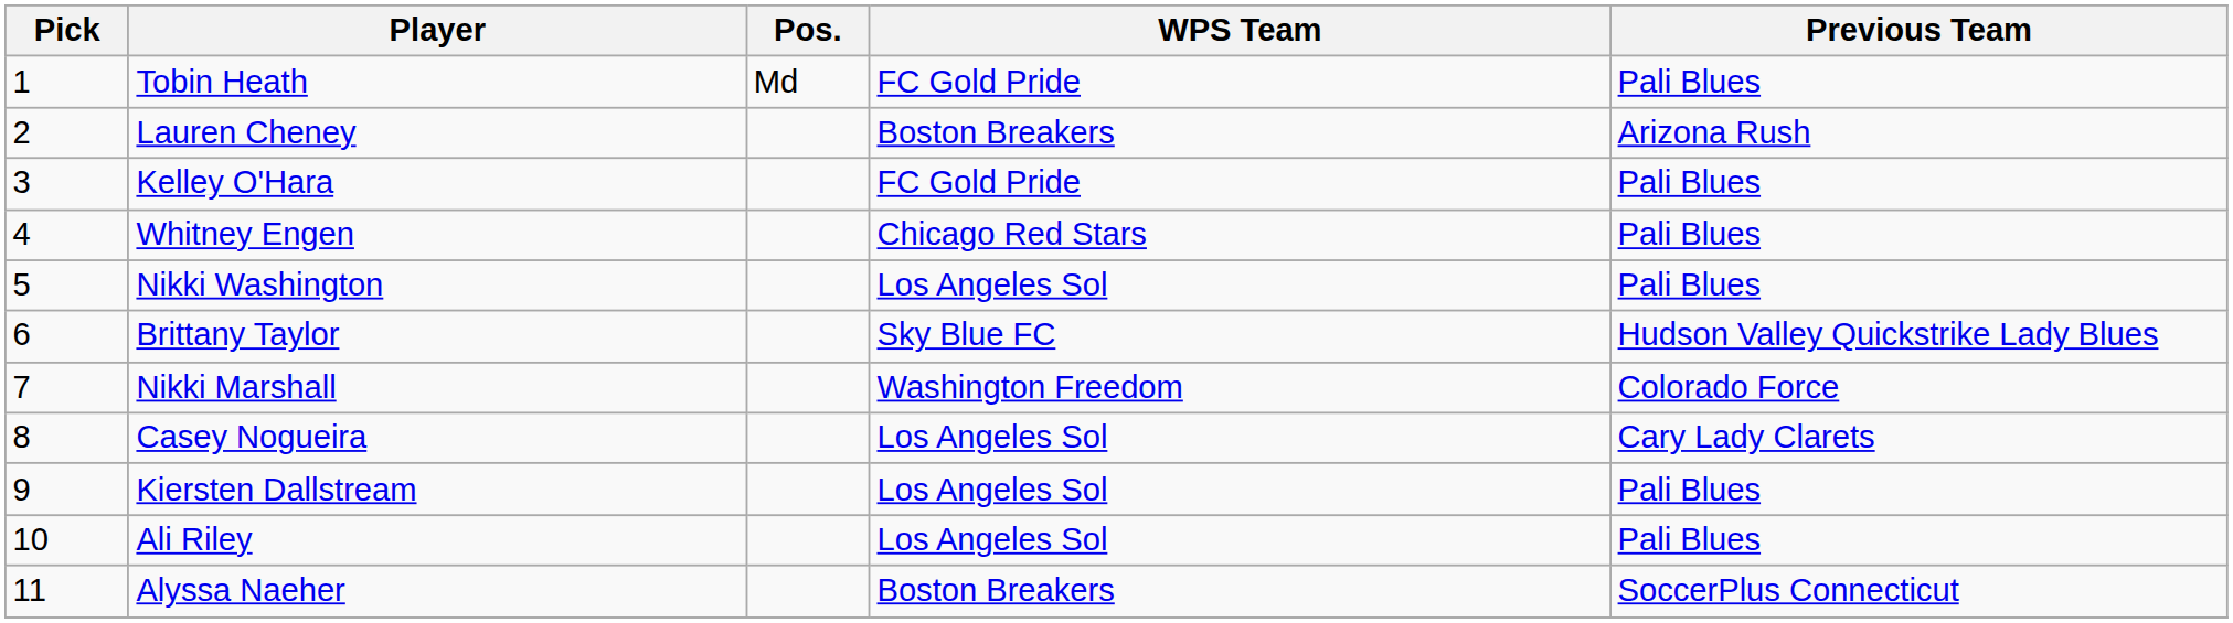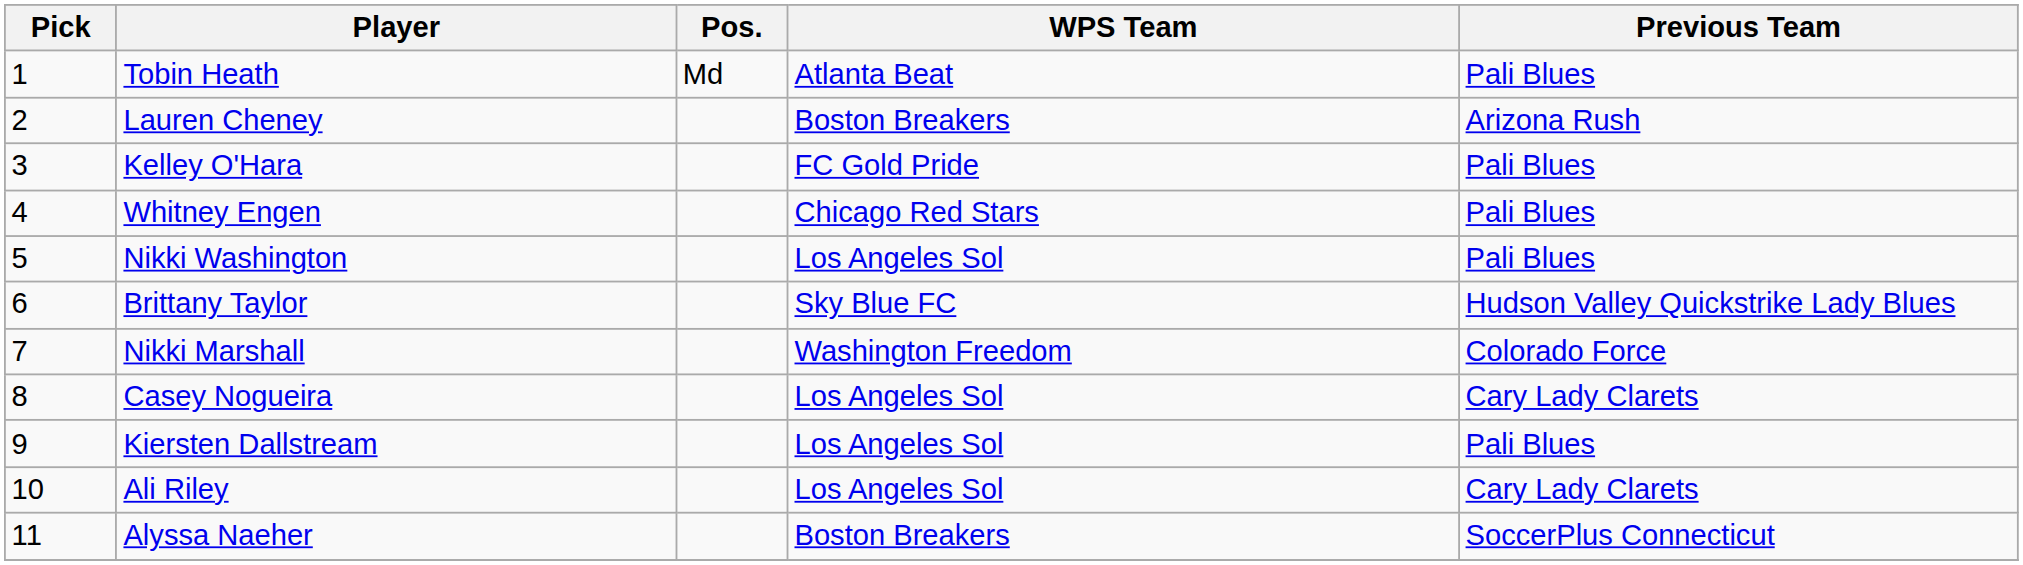Tobin Heath | WPS Team: FC Gold Pride -> Atlanta Beat
Ali Riley | Previous Team: Pali Blues -> Cary Lady Clarets
